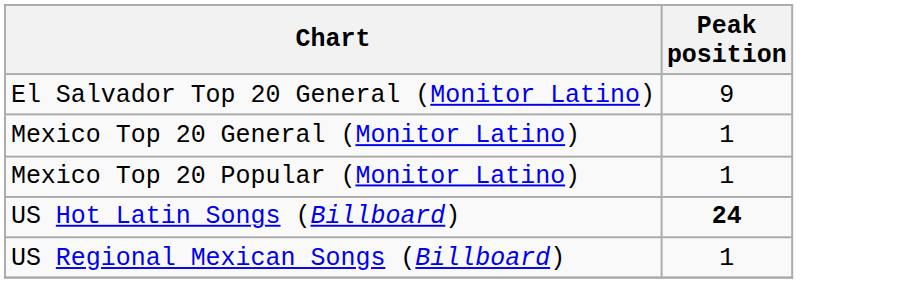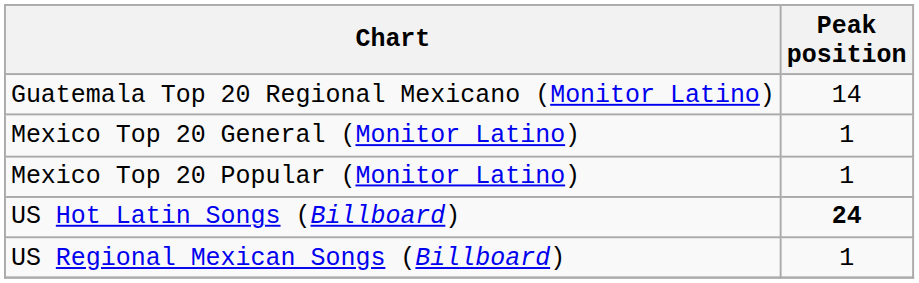+ row: Guatemala Top 20 Regional Mexicano (Monitor Latino) | 14
- row: El Salvador Top 20 General (Monitor Latino) | 9
